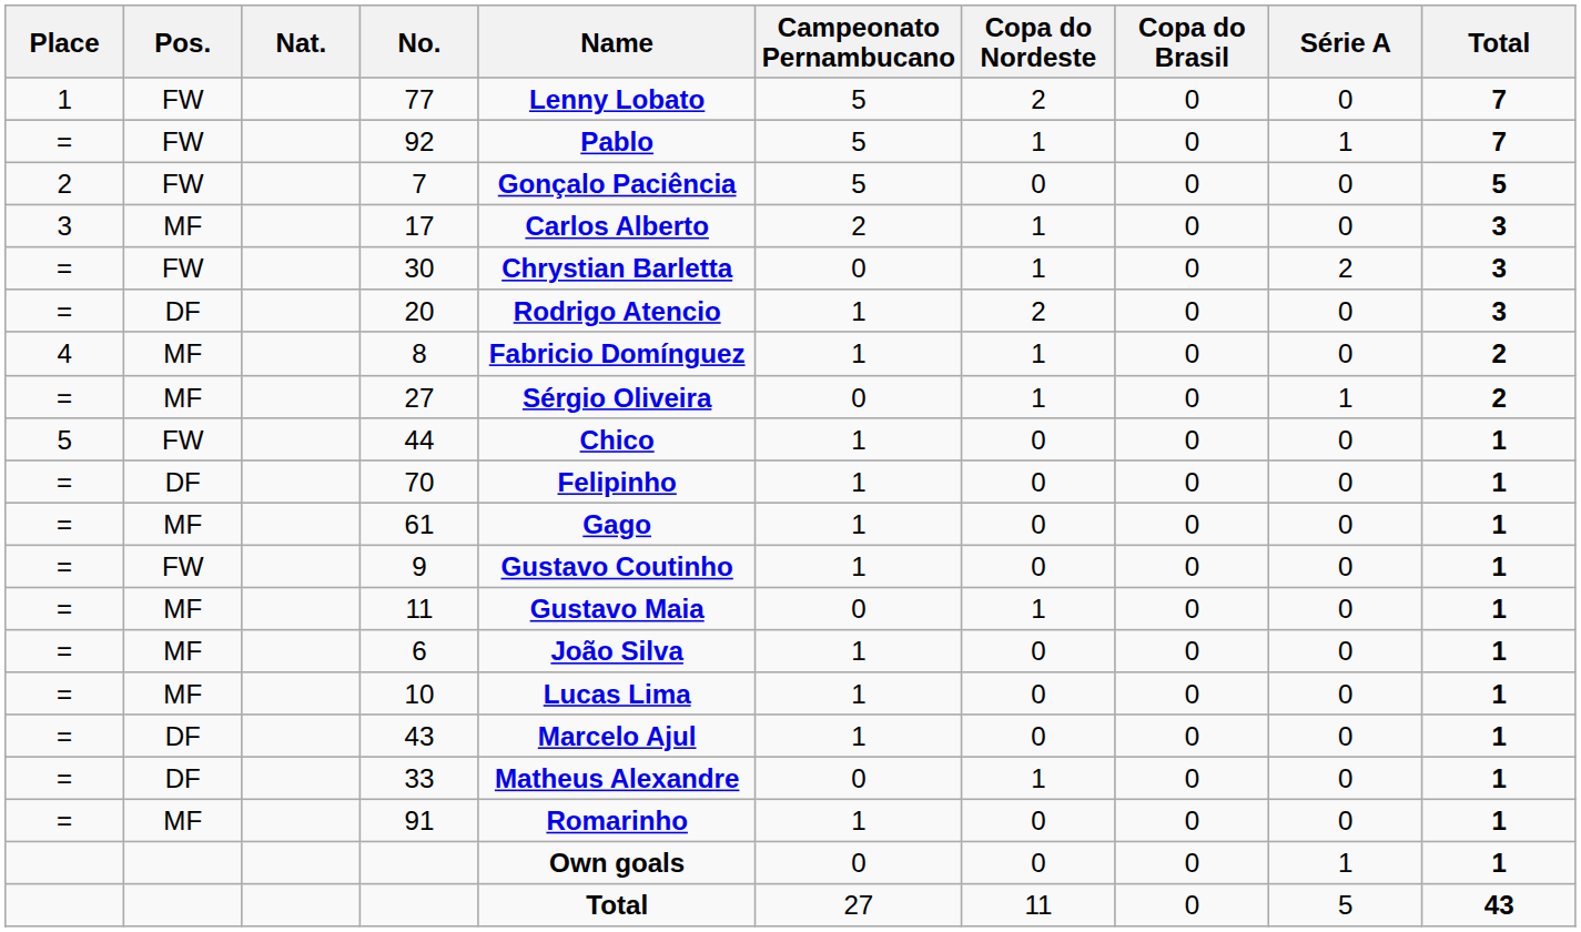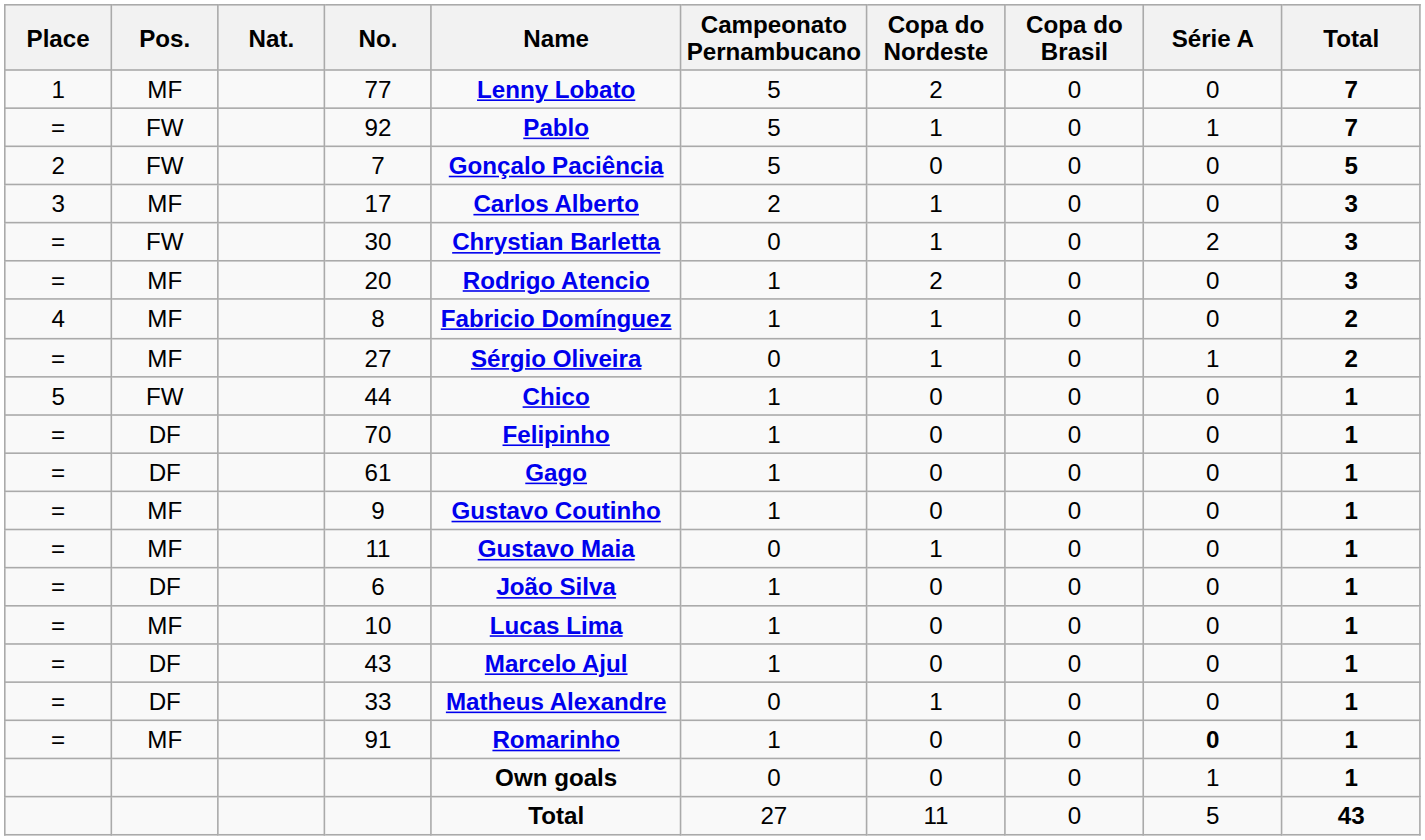77 | Pos.: FW -> MF
20 | Pos.: DF -> MF
61 | Pos.: MF -> DF
9 | Pos.: FW -> MF
6 | Pos.: MF -> DF
91 | Série A: normal -> bold
